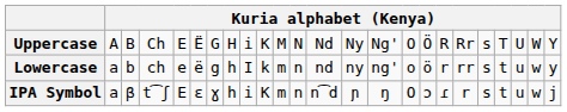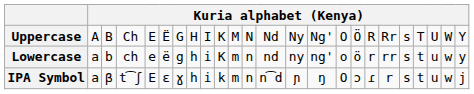Uppercase | column 9: i -> I
Lowercase | column 9: I -> i
Lowercase | column 10: k -> K
IPA Symbol | column 10: K -> k
